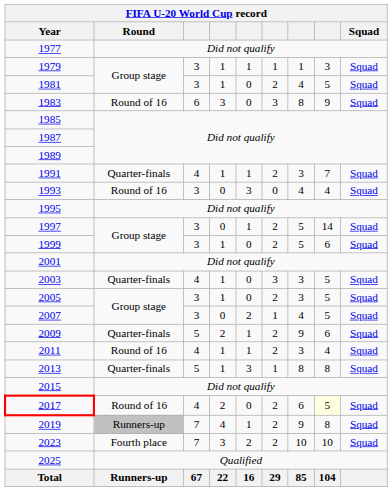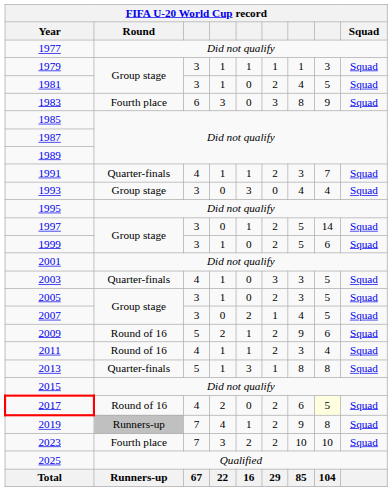1983 | Round: Round of 16 -> Fourth place
1993 | Round: Round of 16 -> Group stage
2009 | Round: Quarter-finals -> Round of 16
